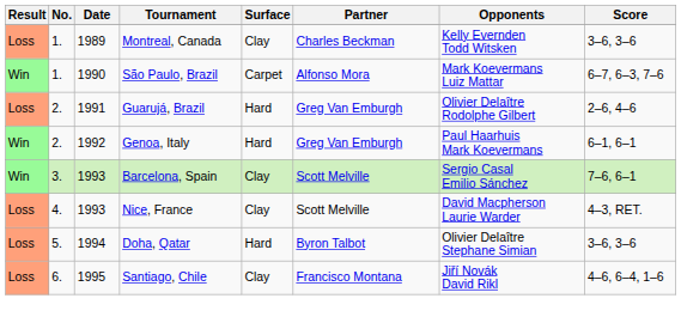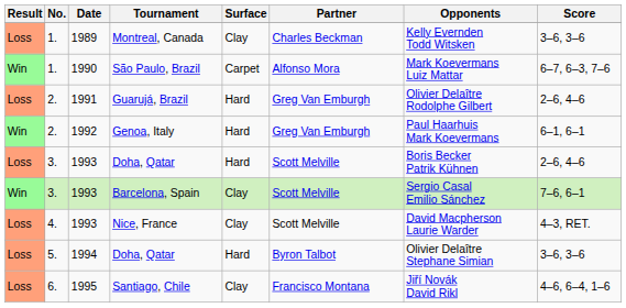+ row: Loss | 3. | 1993 | Doha, Qatar | Hard | Scott Melville | Boris Becker Patrik Kühnen | 2–6, 4–6
